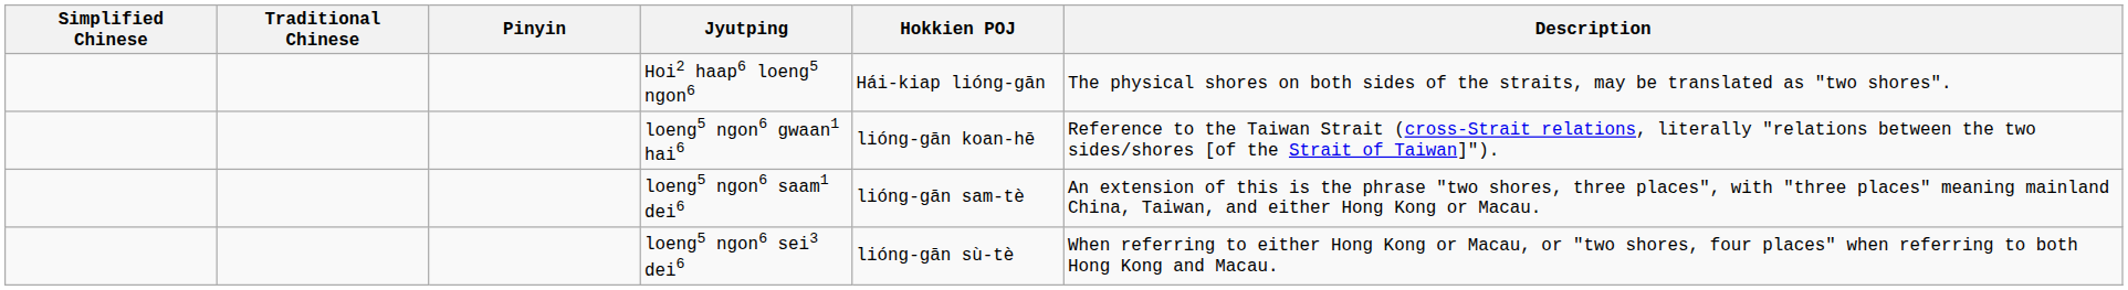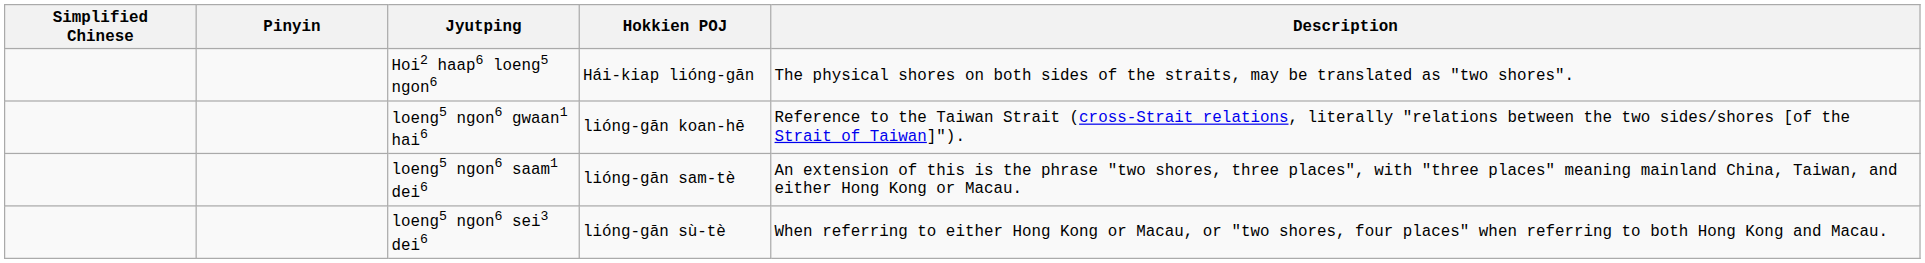- column: Traditional Chinese
